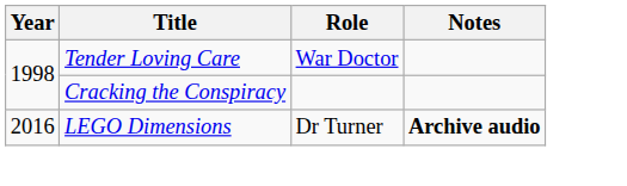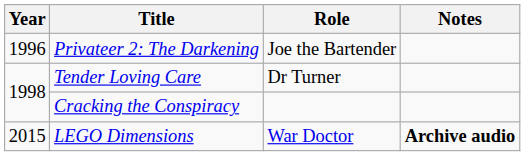+ row: 1996 | Privateer 2: The Darkening | Joe the Bartender
Tender Loving Care | Role: War Doctor -> Dr Turner
LEGO Dimensions | Year: 2016 -> 2015
LEGO Dimensions | Role: Dr Turner -> War Doctor
